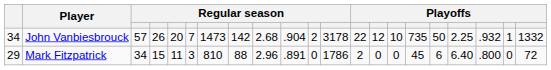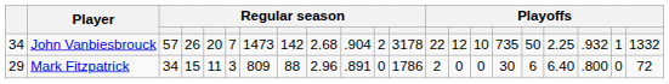Mark Fitzpatrick | column 7: 810 -> 809
Mark Fitzpatrick | column 16: 45 -> 30
